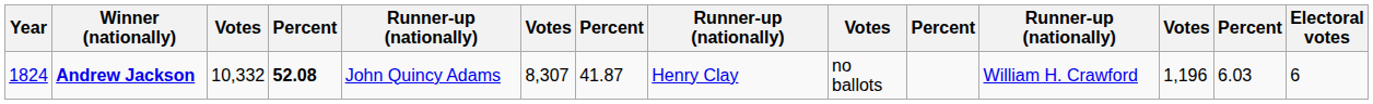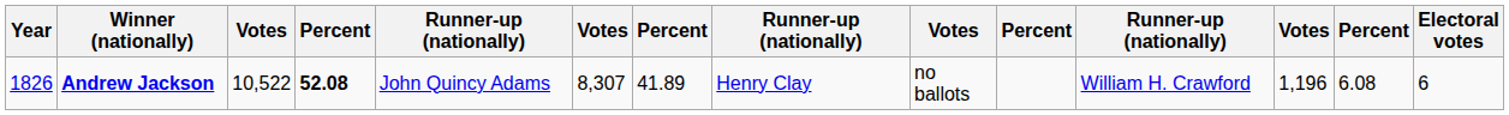Andrew Jackson | Year: 1824 -> 1826
Andrew Jackson | column 3: 10,332 -> 10,522
Andrew Jackson | column 7: 41.87 -> 41.89
Andrew Jackson | column 13: 6.03 -> 6.08
